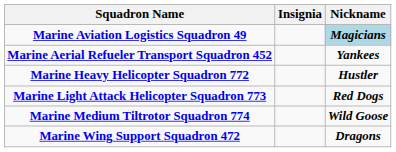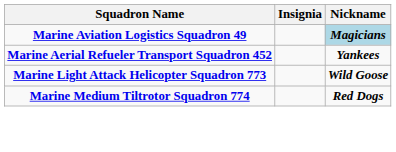- row: Marine Heavy Helicopter Squadron 772 | Hustler
Marine Light Attack Helicopter Squadron 773 | Nickname: Red Dogs -> Wild Goose
Marine Medium Tiltrotor Squadron 774 | Nickname: Wild Goose -> Red Dogs
- row: Marine Wing Support Squadron 472 | Dragons
